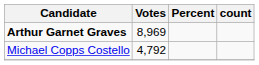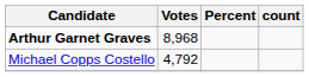Arthur Garnet Graves | Votes: 8,969 -> 8,968
